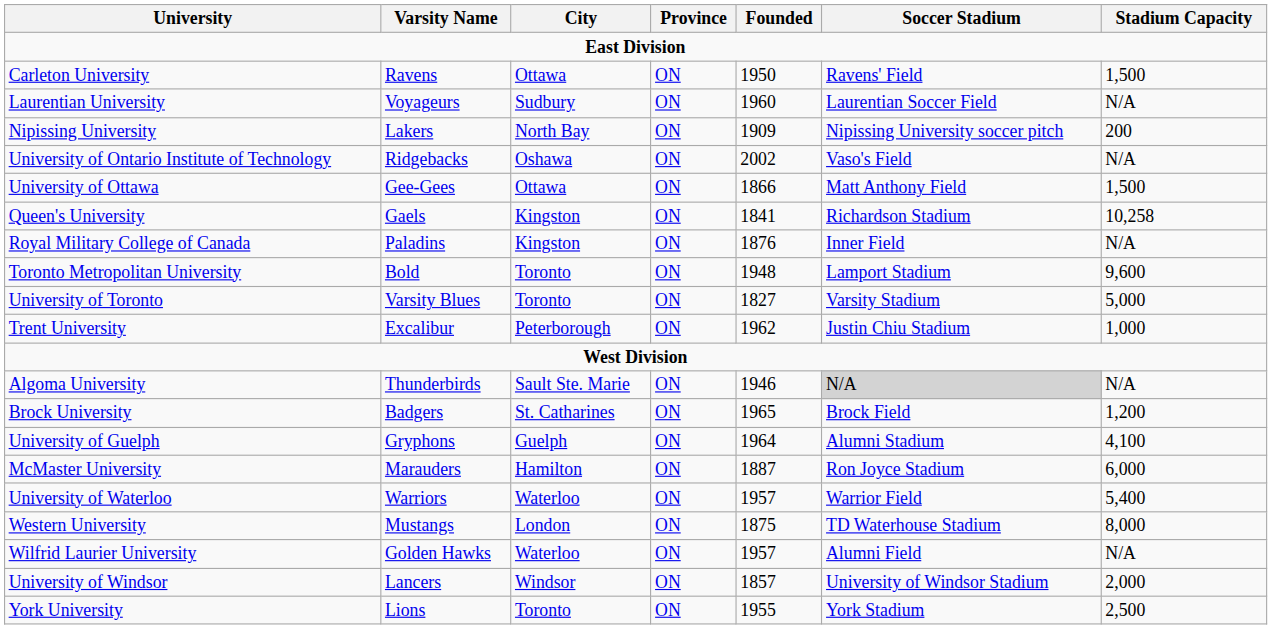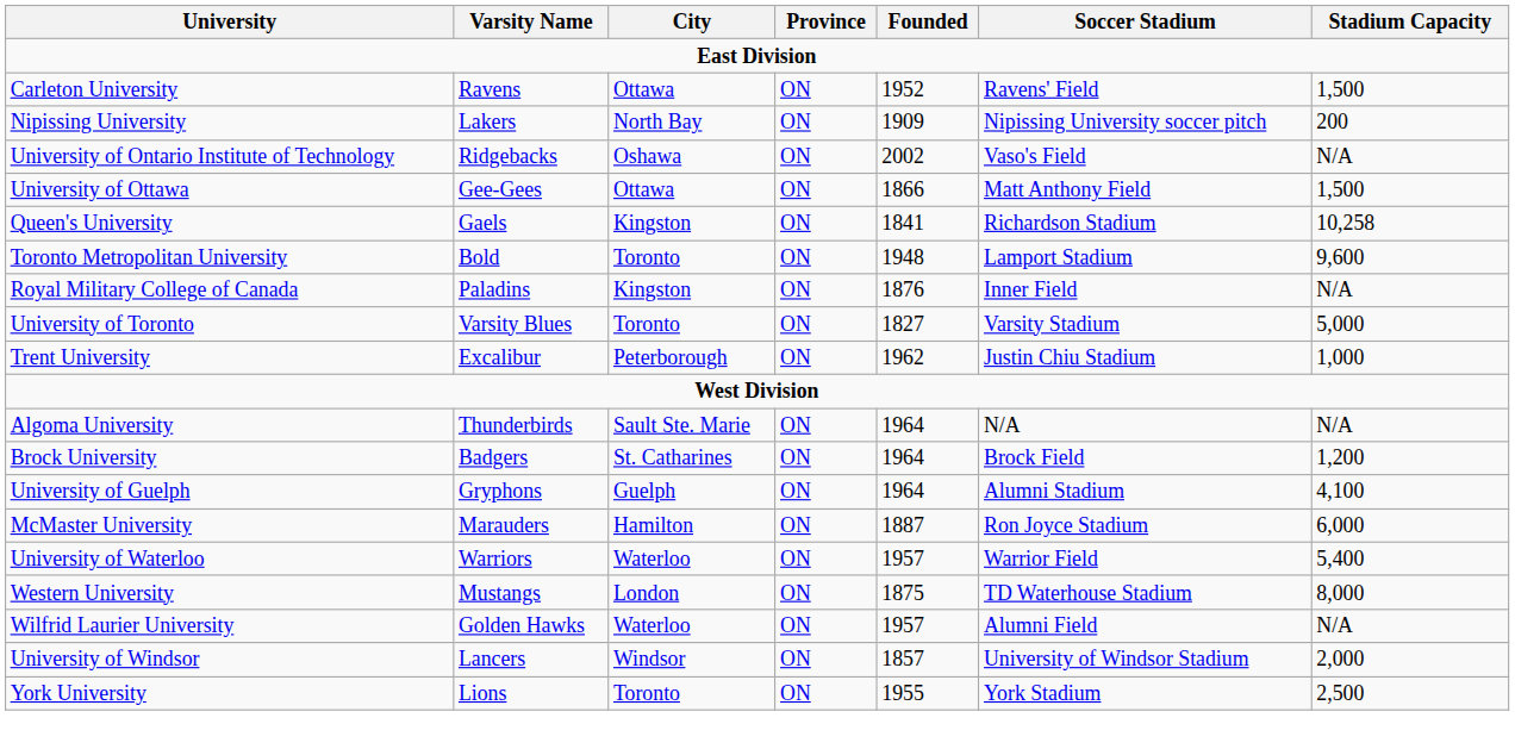Carleton University | Founded: 1950 -> 1952
- row: Laurentian University | Voyageurs | Sudbury | ON | 1960 | Laurentian Soccer Field | N/A
rows swapped: Royal Military College of Canada <-> Toronto Metropolitan University
Algoma University | Founded: 1946 -> 1964
Algoma University | Soccer Stadium: lightgrey background -> no background
Brock University | Founded: 1965 -> 1964
